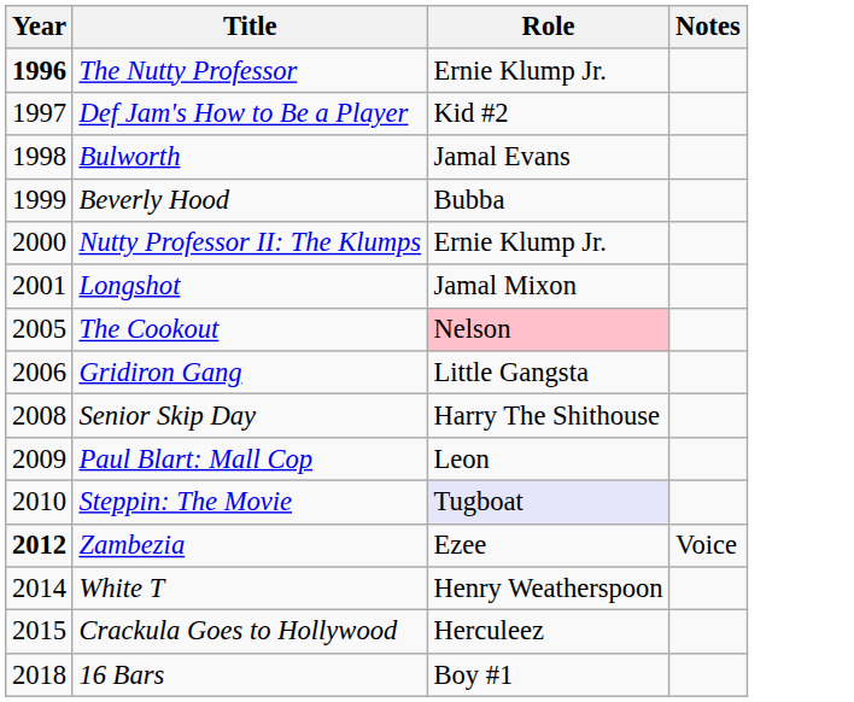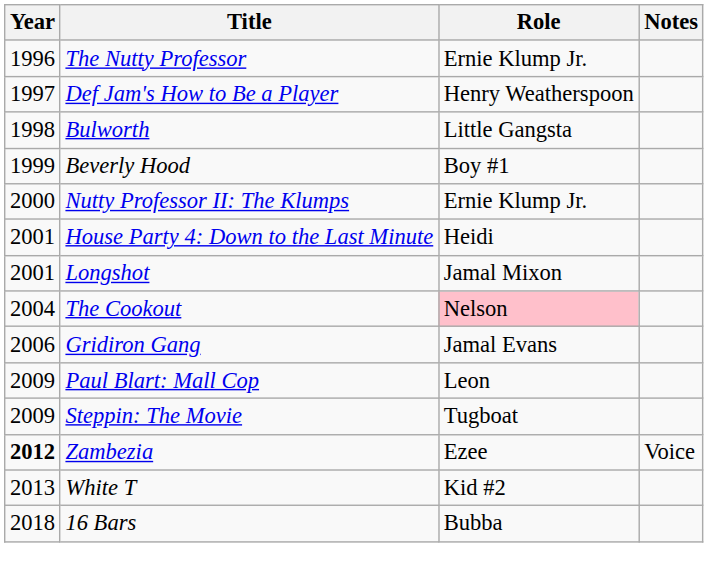The Nutty Professor | Year: bold -> normal
Def Jam's How to Be a Player | Role: Kid #2 -> Henry Weatherspoon
Bulworth | Role: Jamal Evans -> Little Gangsta
Beverly Hood | Role: Bubba -> Boy #1
+ row: 2001 | House Party 4: Down to the Last Minute | Heidi
The Cookout | Year: 2005 -> 2004
Gridiron Gang | Role: Little Gangsta -> Jamal Evans
- row: 2008 | Senior Skip Day | Harry The Shithouse
Steppin: The Movie | Year: 2010 -> 2009
Steppin: The Movie | Role: lavender background -> no background
White T | Year: 2014 -> 2013
White T | Role: Henry Weatherspoon -> Kid #2
- row: 2015 | Crackula Goes to Hollywood | Herculeez
16 Bars | Role: Boy #1 -> Bubba
